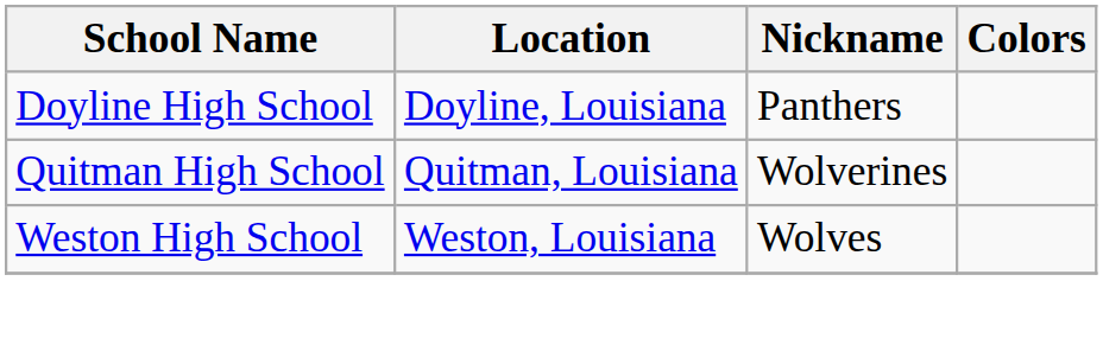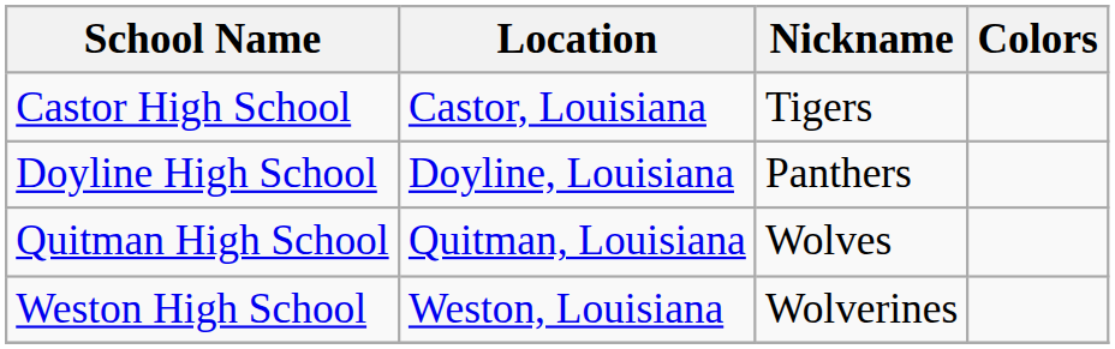+ row: Castor High School | Castor, Louisiana | Tigers
Quitman High School | Nickname: Wolverines -> Wolves
Weston High School | Nickname: Wolves -> Wolverines
